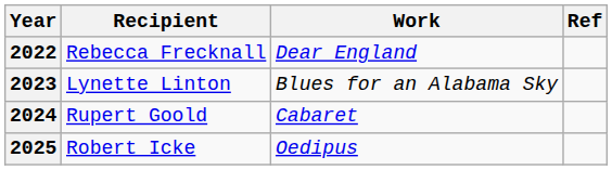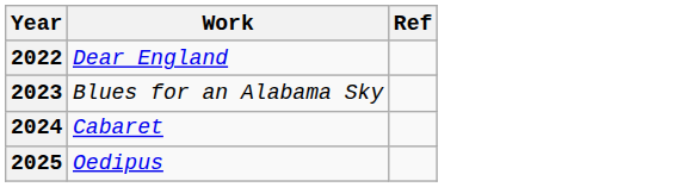- column: Recipient | Rebecca Frecknall | Lynette Linton | Rupert Goold | Robert Icke
